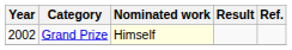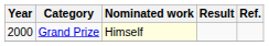Grand Prize | Year: 2002 -> 2000
